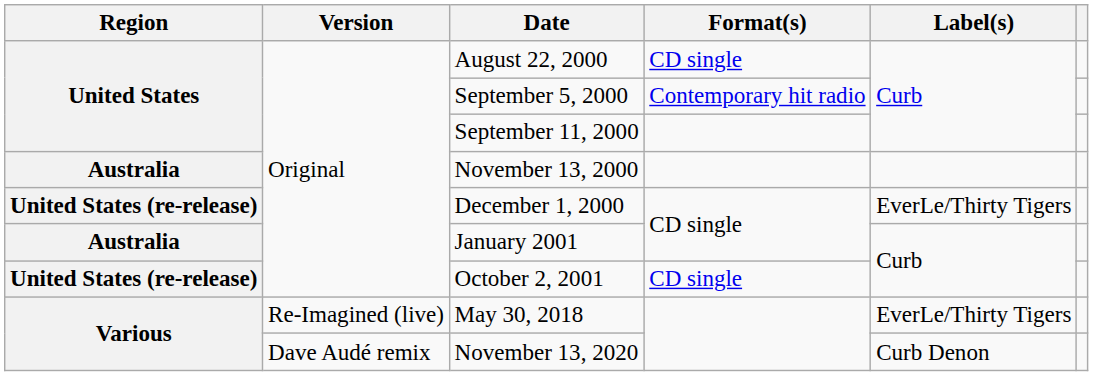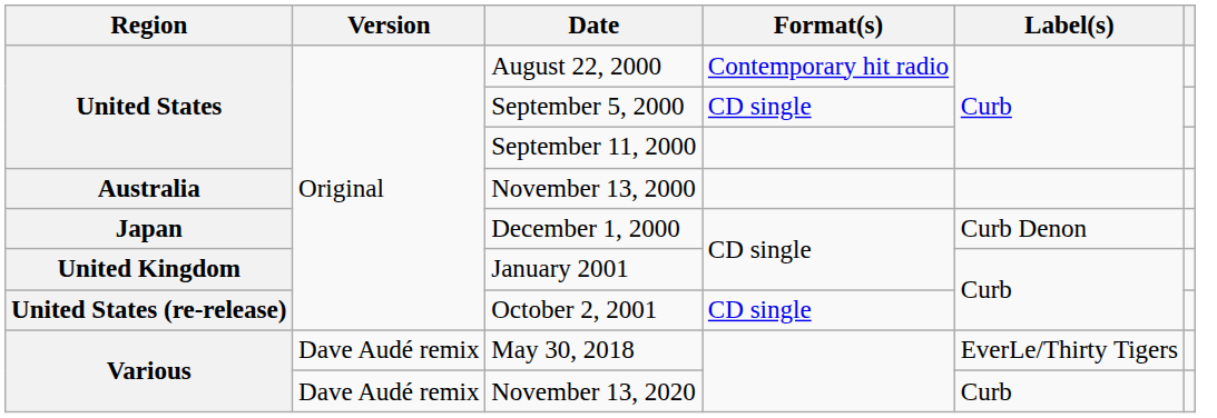August 22, 2000 | Format(s): CD single -> Contemporary hit radio
September 5, 2000 | Format(s): Contemporary hit radio -> CD single
December 1, 2000 | Region: United States (re-release) -> Japan
December 1, 2000 | Label(s): EverLe/Thirty Tigers -> Curb Denon
January 2001 | Region: Australia -> United Kingdom
May 30, 2018 | Version: Re-Imagined (live) -> Dave Audé remix
November 13, 2020 | Label(s): Curb Denon -> Curb
